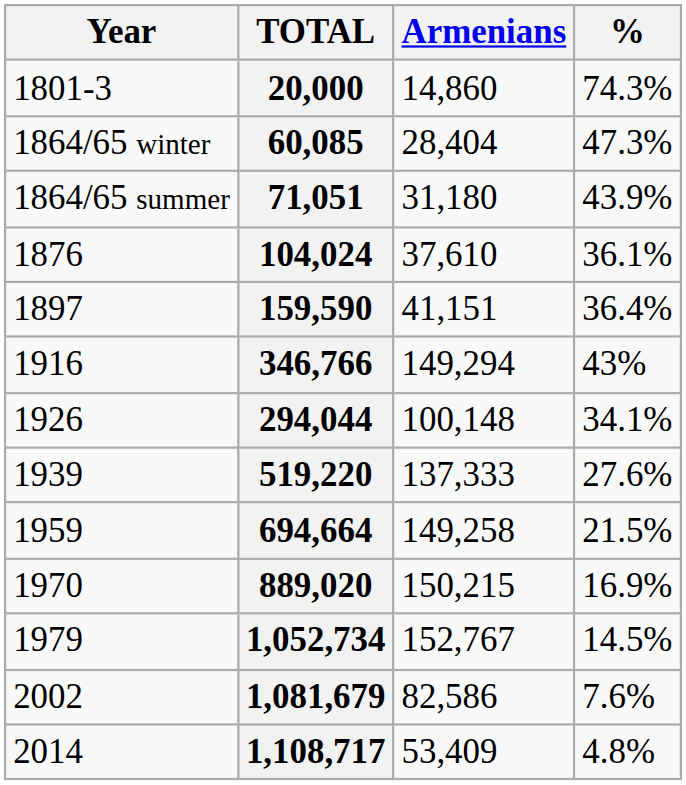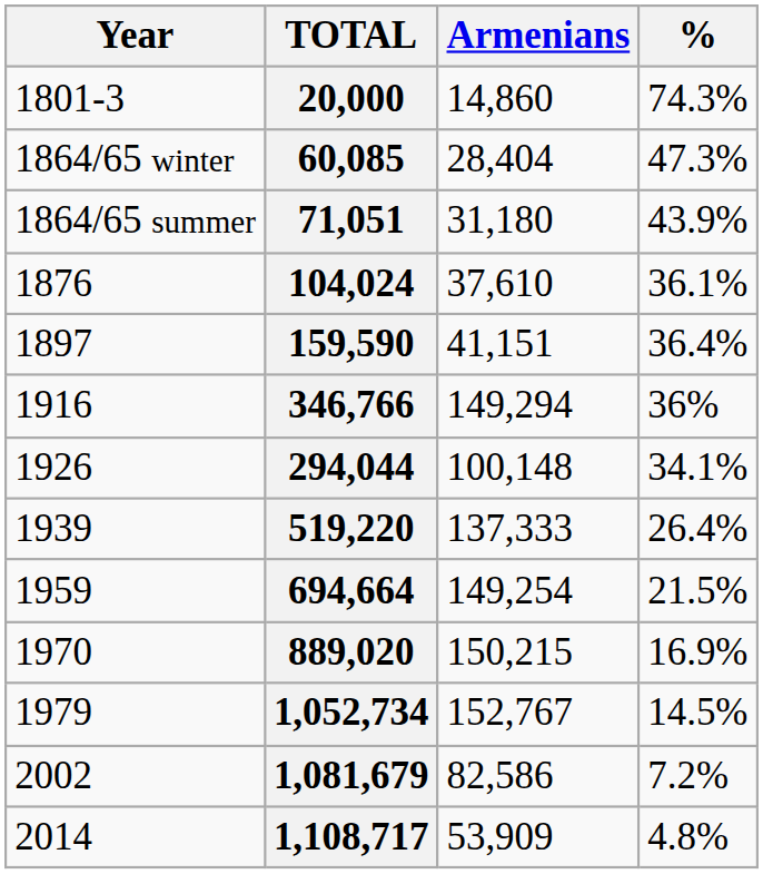346,766 | %: 43% -> 36%
519,220 | %: 27.6% -> 26.4%
694,664 | Armenians: 149,258 -> 149,254
1,081,679 | %: 7.6% -> 7.2%
1,108,717 | Armenians: 53,409 -> 53,909
